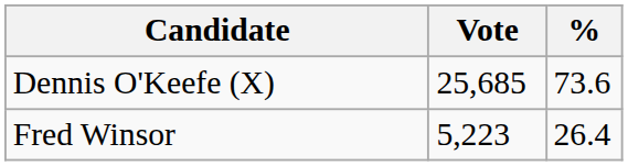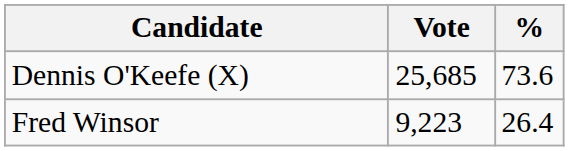Fred Winsor | Vote: 5,223 -> 9,223
